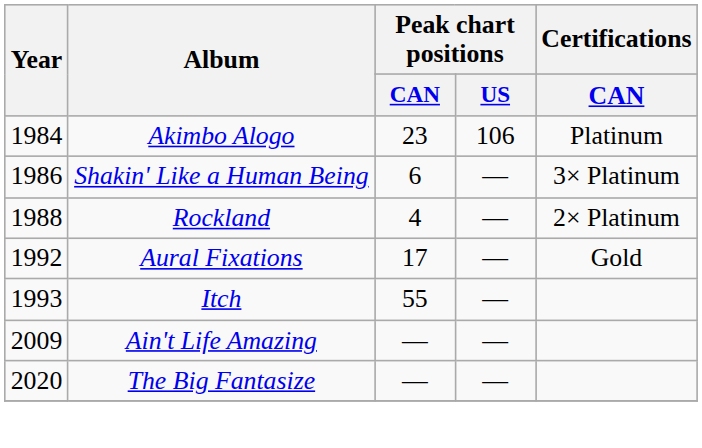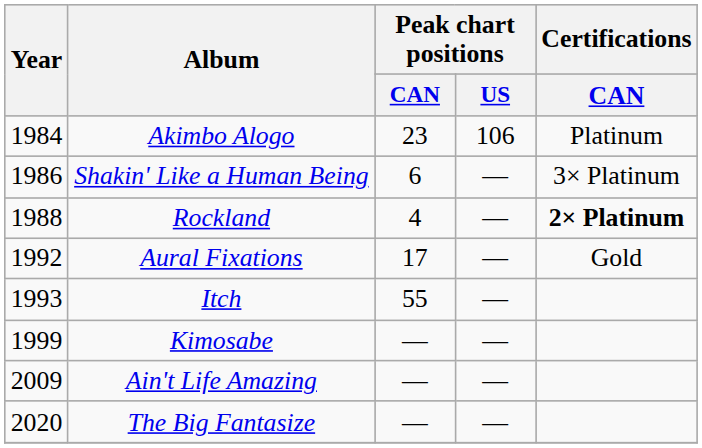Rockland | Certifications / CAN: normal -> bold
+ row: 1999 | Kimosabe | — | —
